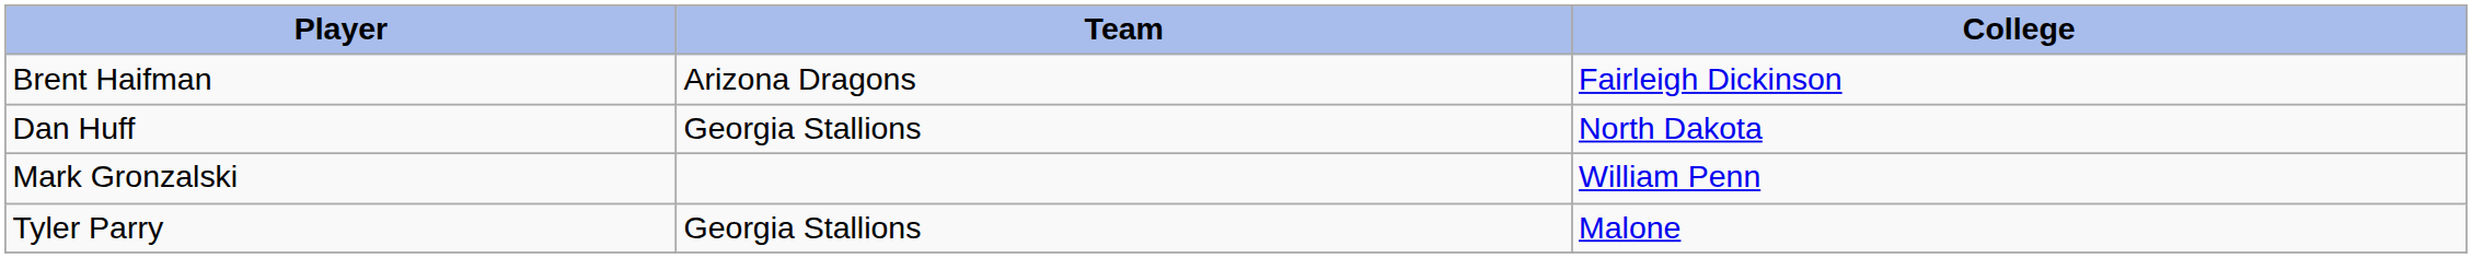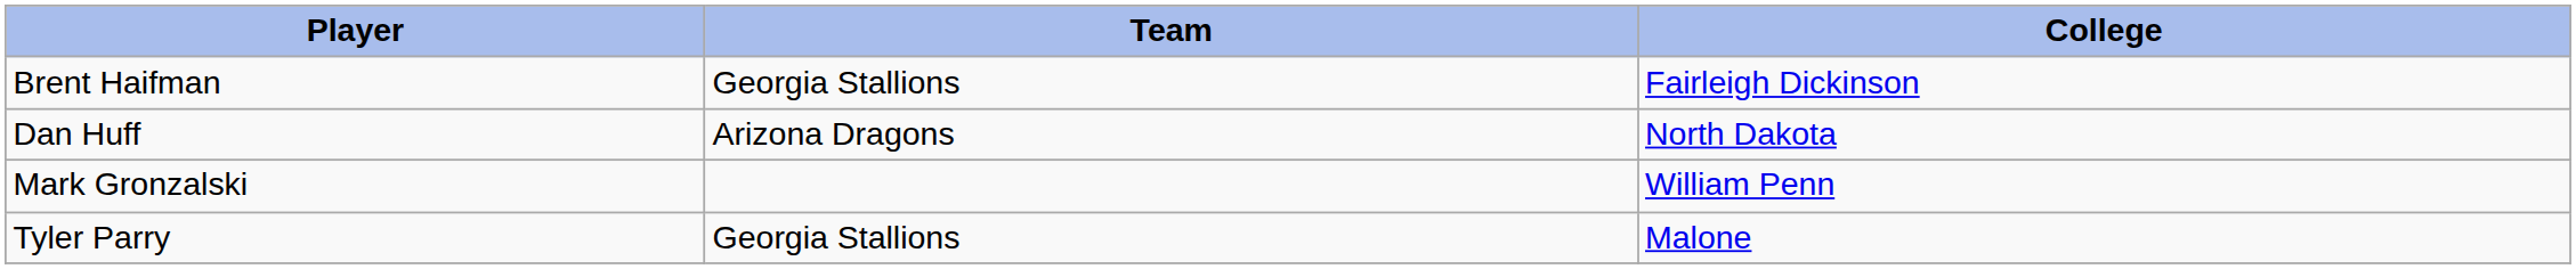Brent Haifman | Team: Arizona Dragons -> Georgia Stallions
Dan Huff | Team: Georgia Stallions -> Arizona Dragons
